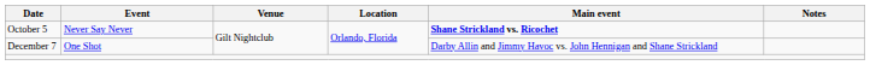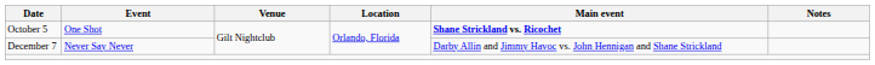October 5 | Event: Never Say Never -> One Shot
December 7 | Event: One Shot -> Never Say Never
